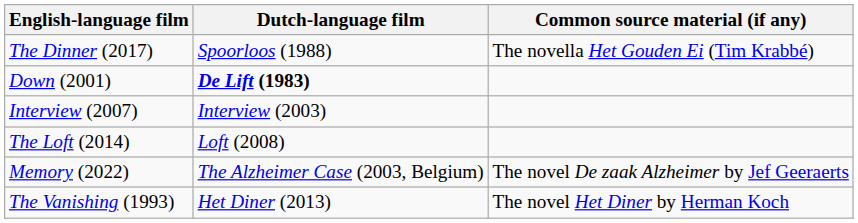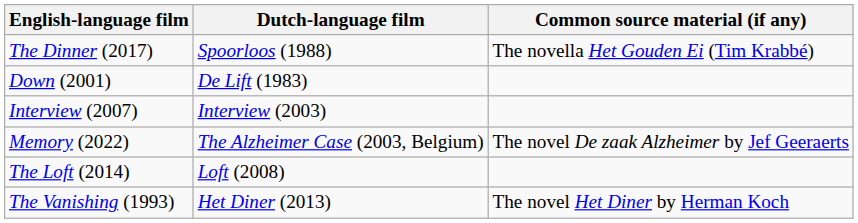Down (2001) | Dutch-language film: bold -> normal
rows swapped: The Loft (2014) <-> Memory (2022)
